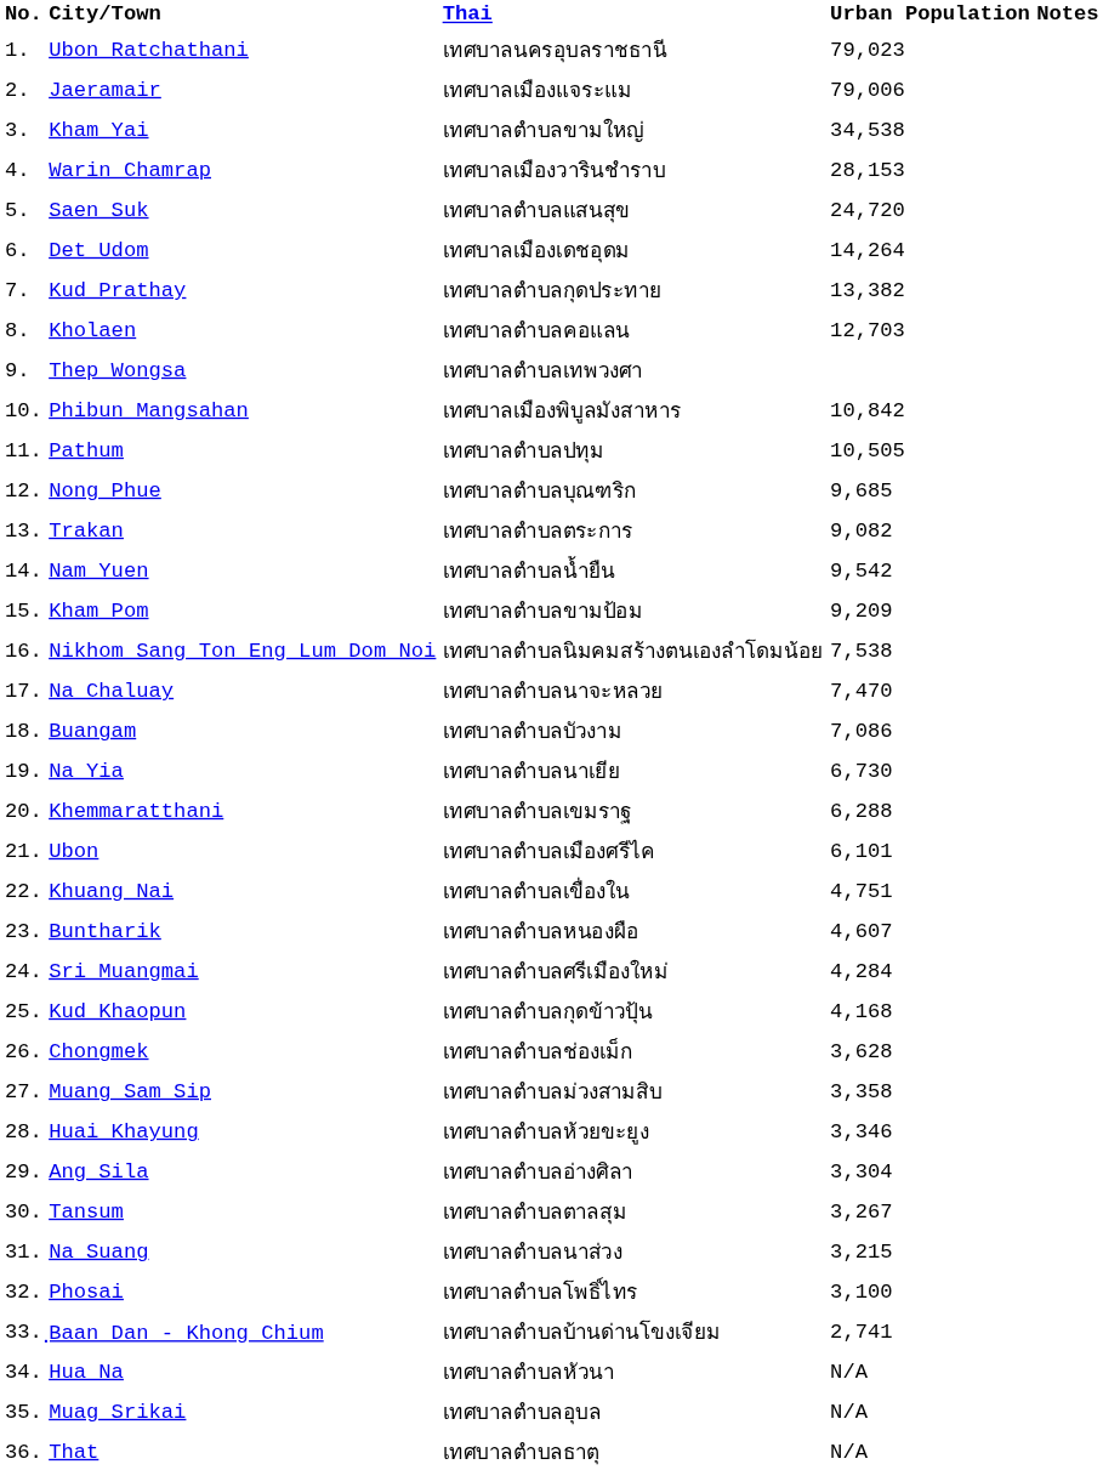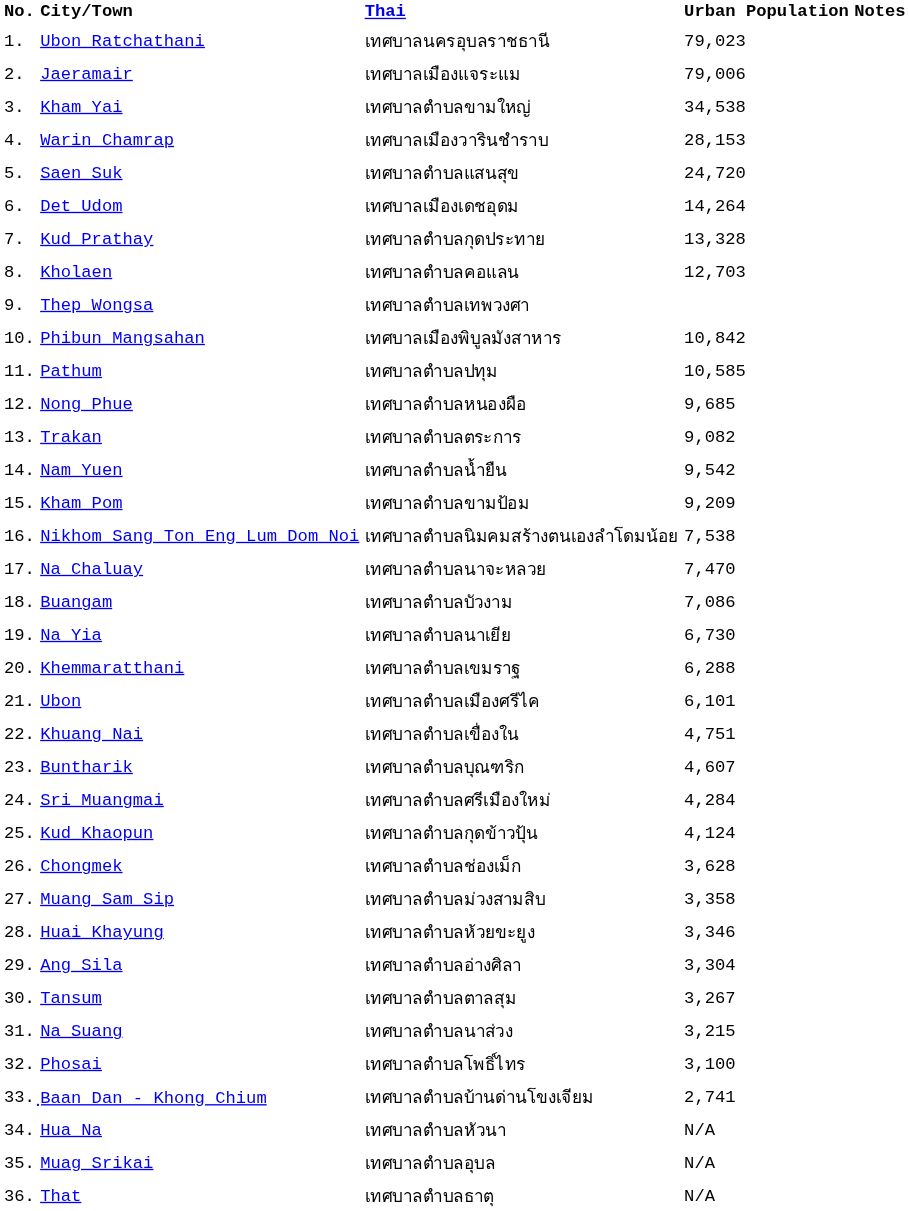Kud Prathay | Urban Population: 13,382 -> 13,328
Pathum | Urban Population: 10,505 -> 10,585
Nong Phue | Thai: เทศบาลตำบลบุณฑริก -> เทศบาลตำบลหนองผือ
Buntharik | Thai: เทศบาลตำบลหนองผือ -> เทศบาลตำบลบุณฑริก
Kud Khaopun | Urban Population: 4,168 -> 4,124
